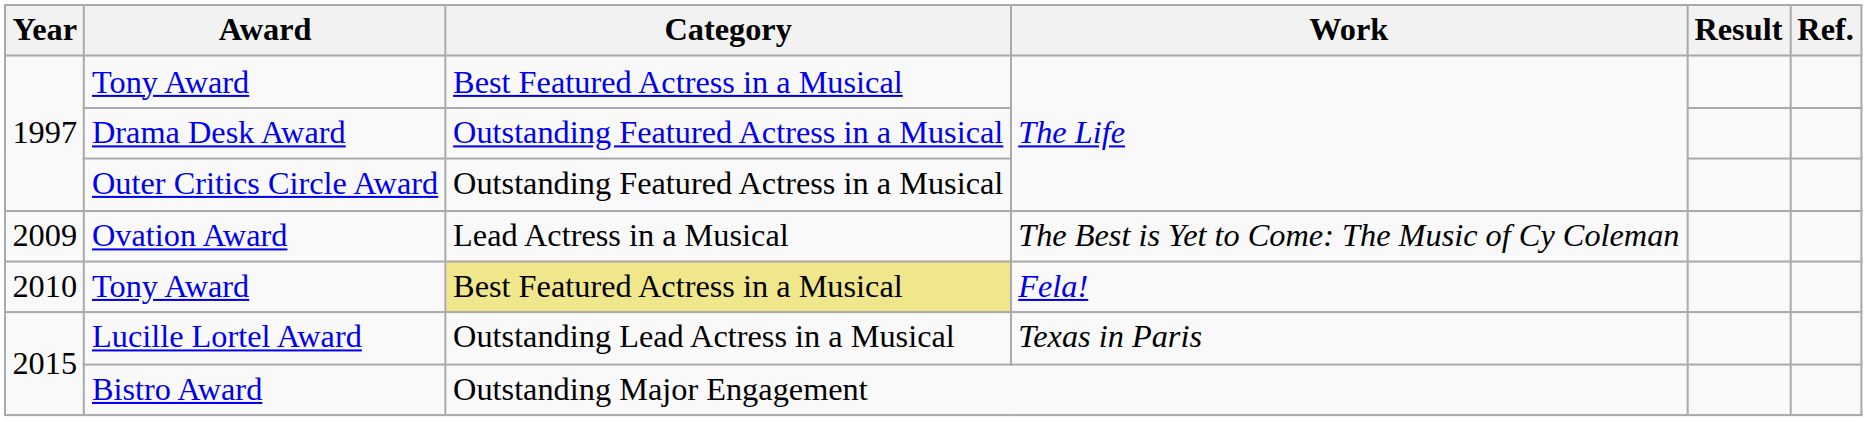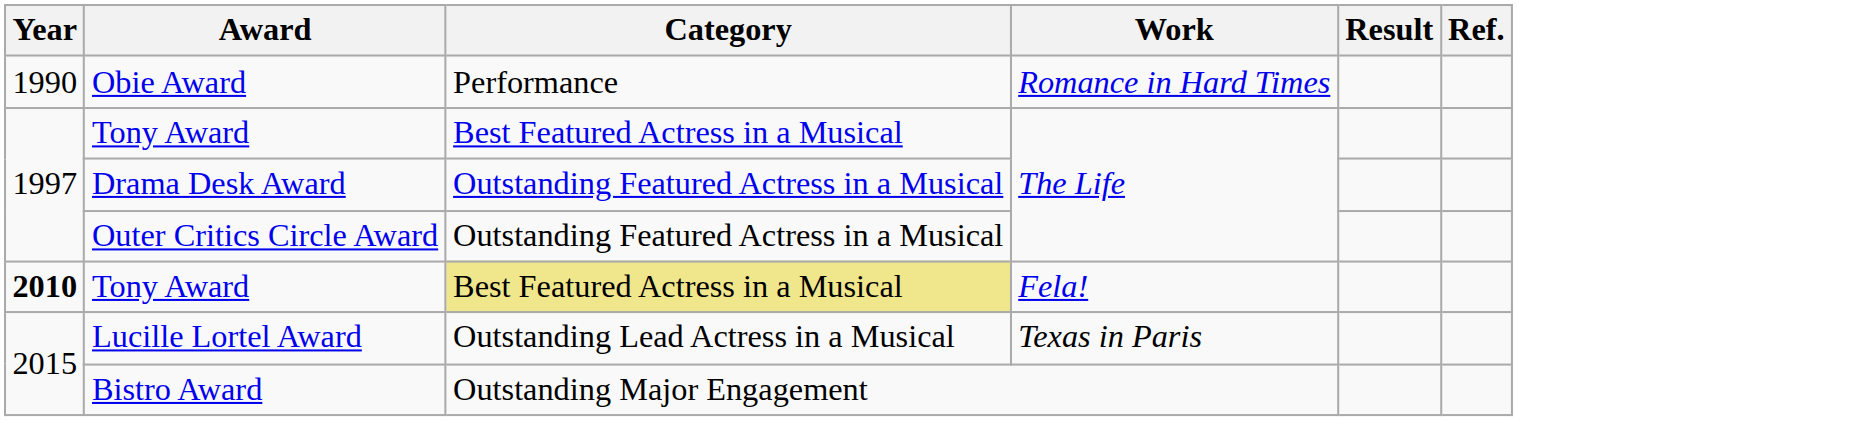+ row: 1990 | Obie Award | Performance | Romance in Hard Times
- row: 2009 | Ovation Award | Lead Actress in a Musical | The Best is Yet to Come: The Music of Cy Coleman
Tony Award / Fela! | Year: normal -> bold
